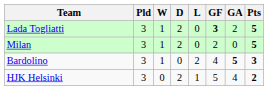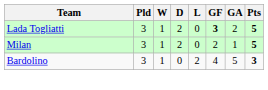Milan | GA: 0 -> 1
Bardolino | GA: bold -> normal
- row: HJK Helsinki | 3 | 0 | 2 | 1 | 5 | 4 | 2
